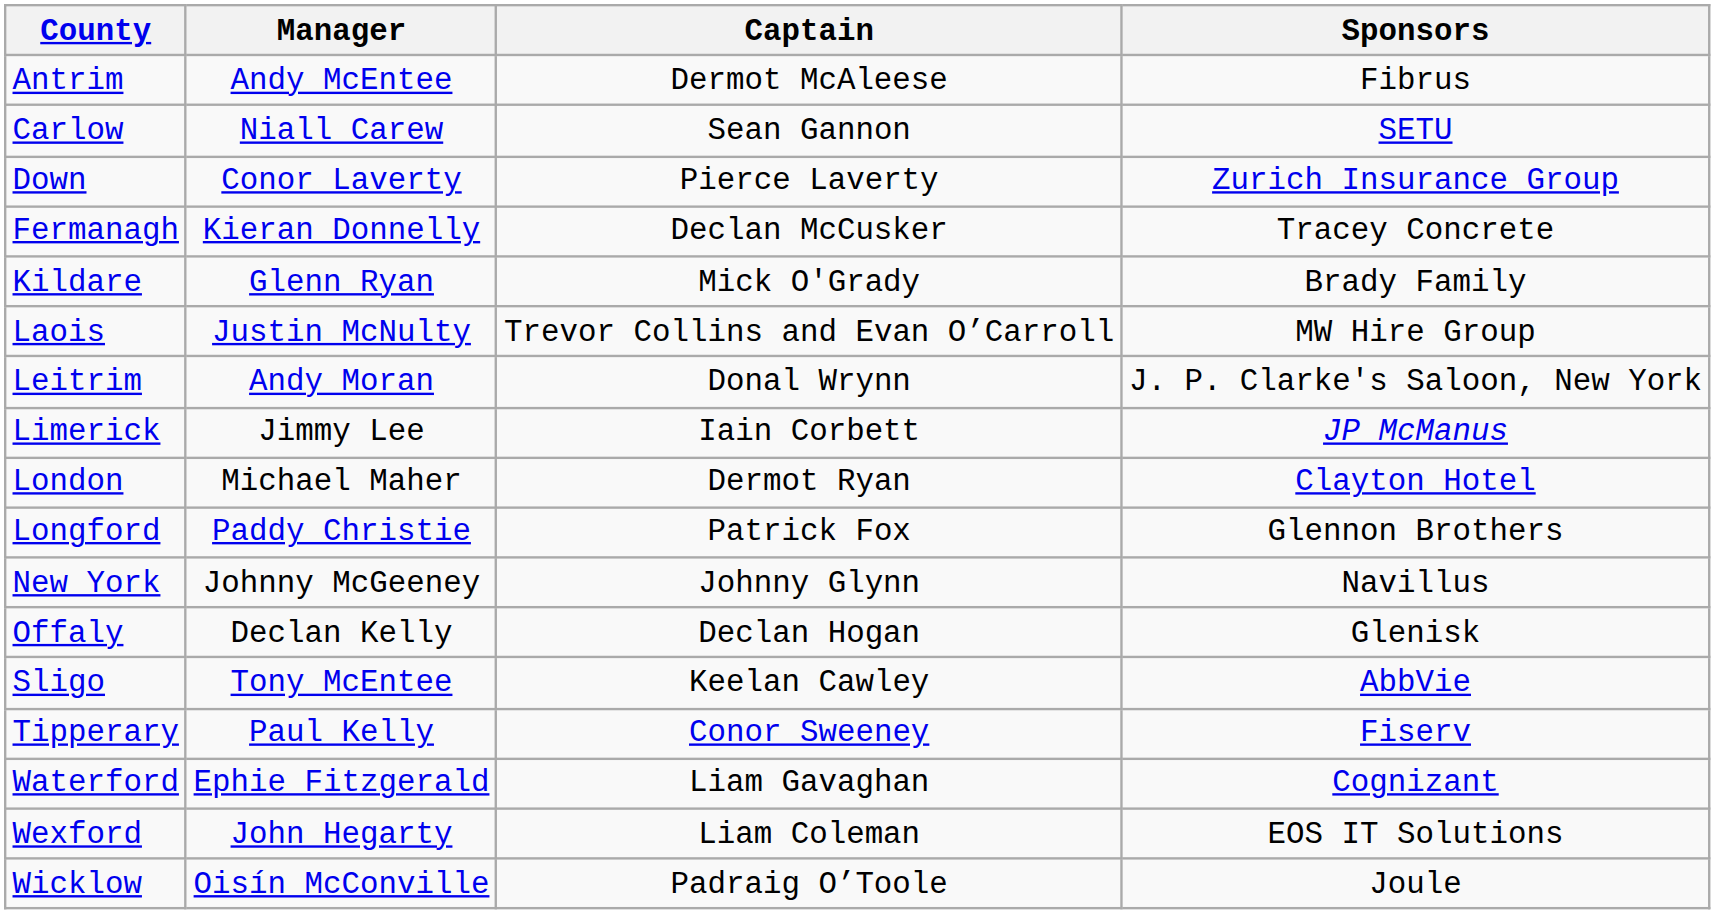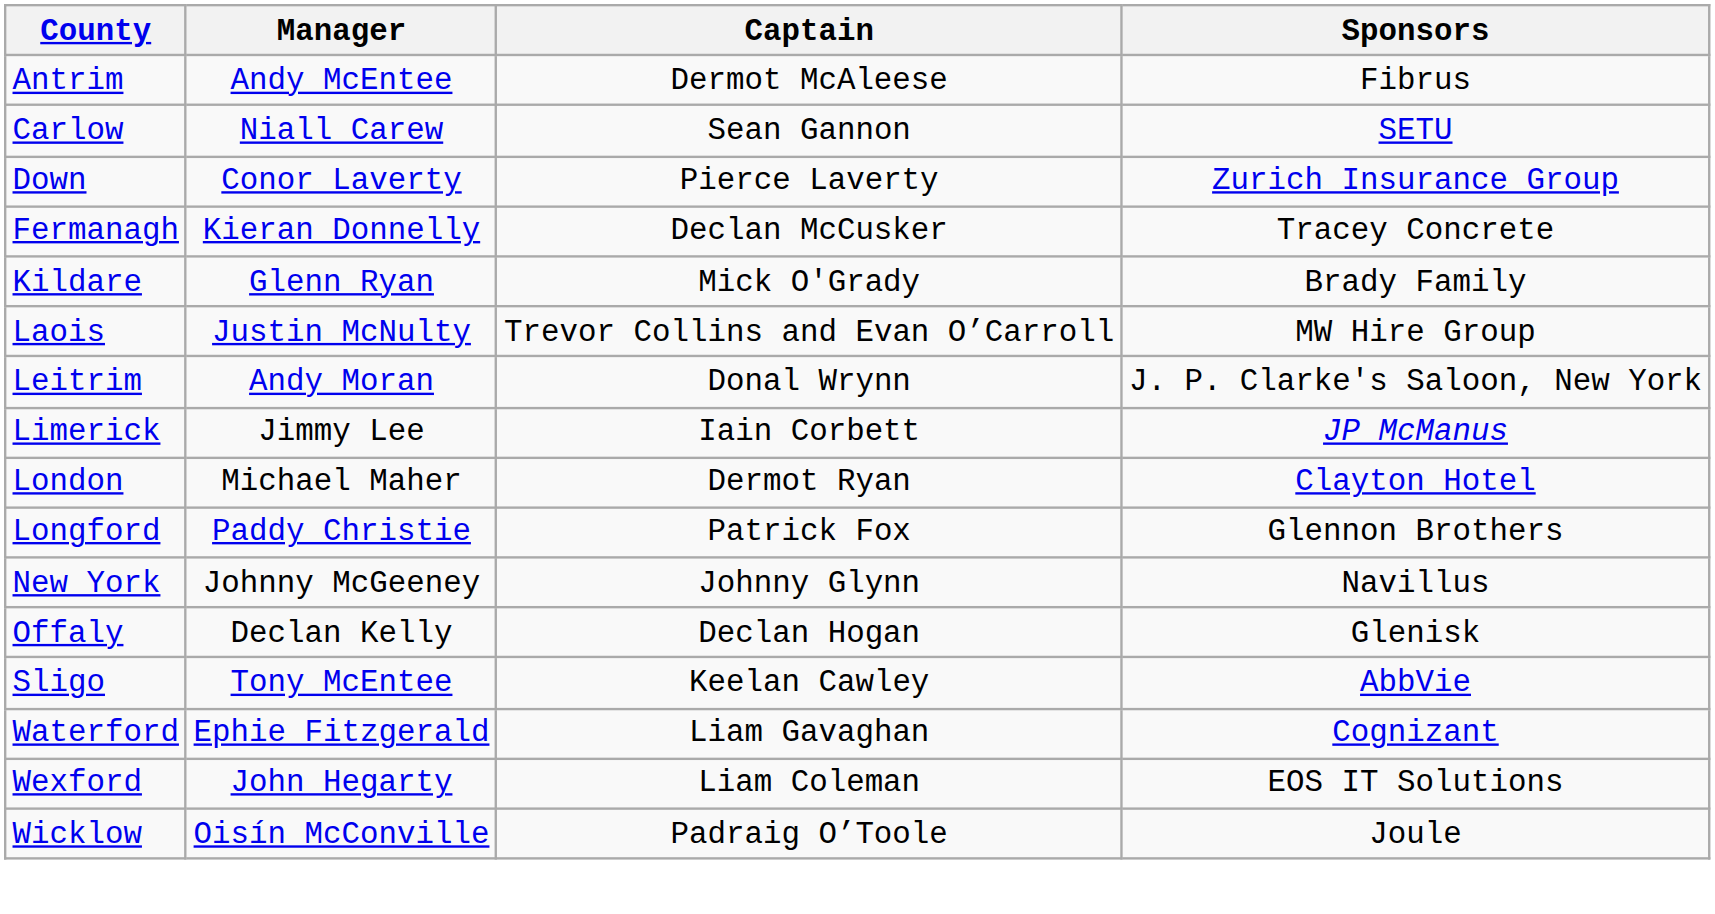- row: Tipperary | Paul Kelly | Conor Sweeney | Fiserv
